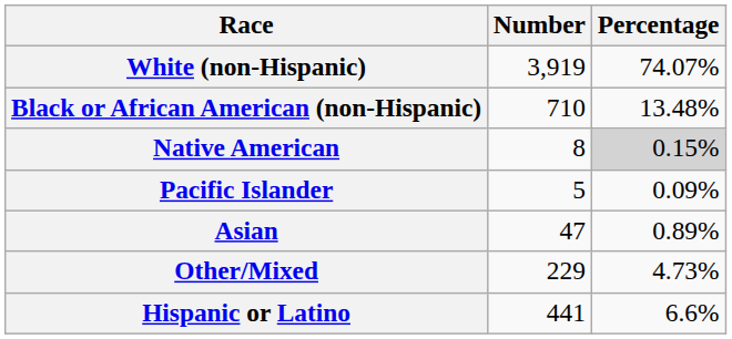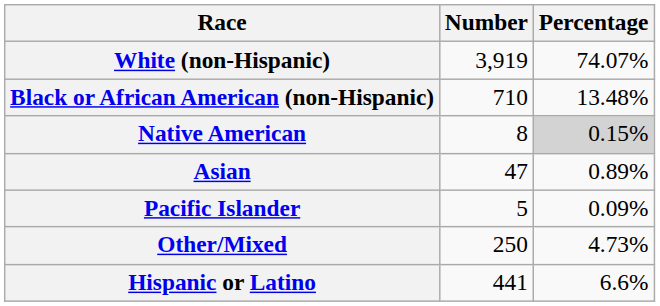rows swapped: Asian <-> Pacific Islander
Other/Mixed | Number: 229 -> 250
